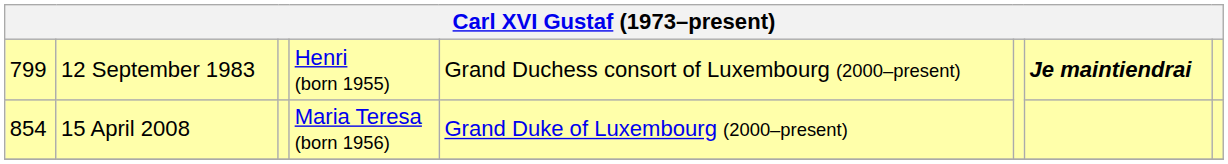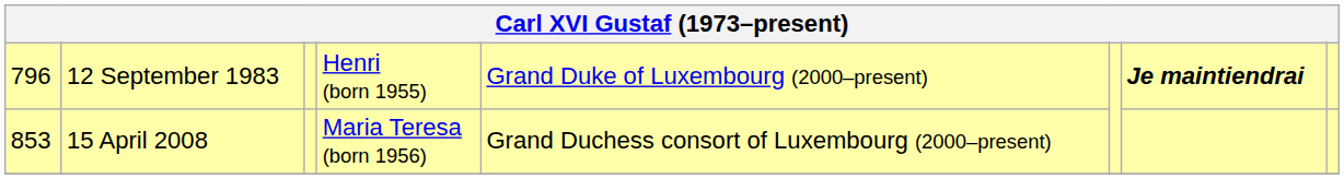12 September 1983 | column 1: 799 -> 796
12 September 1983 | column 5: Grand Duchess consort of Luxembourg (2000–present) -> Grand Duke of Luxembourg (2000–present)
15 April 2008 | column 1: 854 -> 853
15 April 2008 | column 5: Grand Duke of Luxembourg (2000–present) -> Grand Duchess consort of Luxembourg (2000–present)
